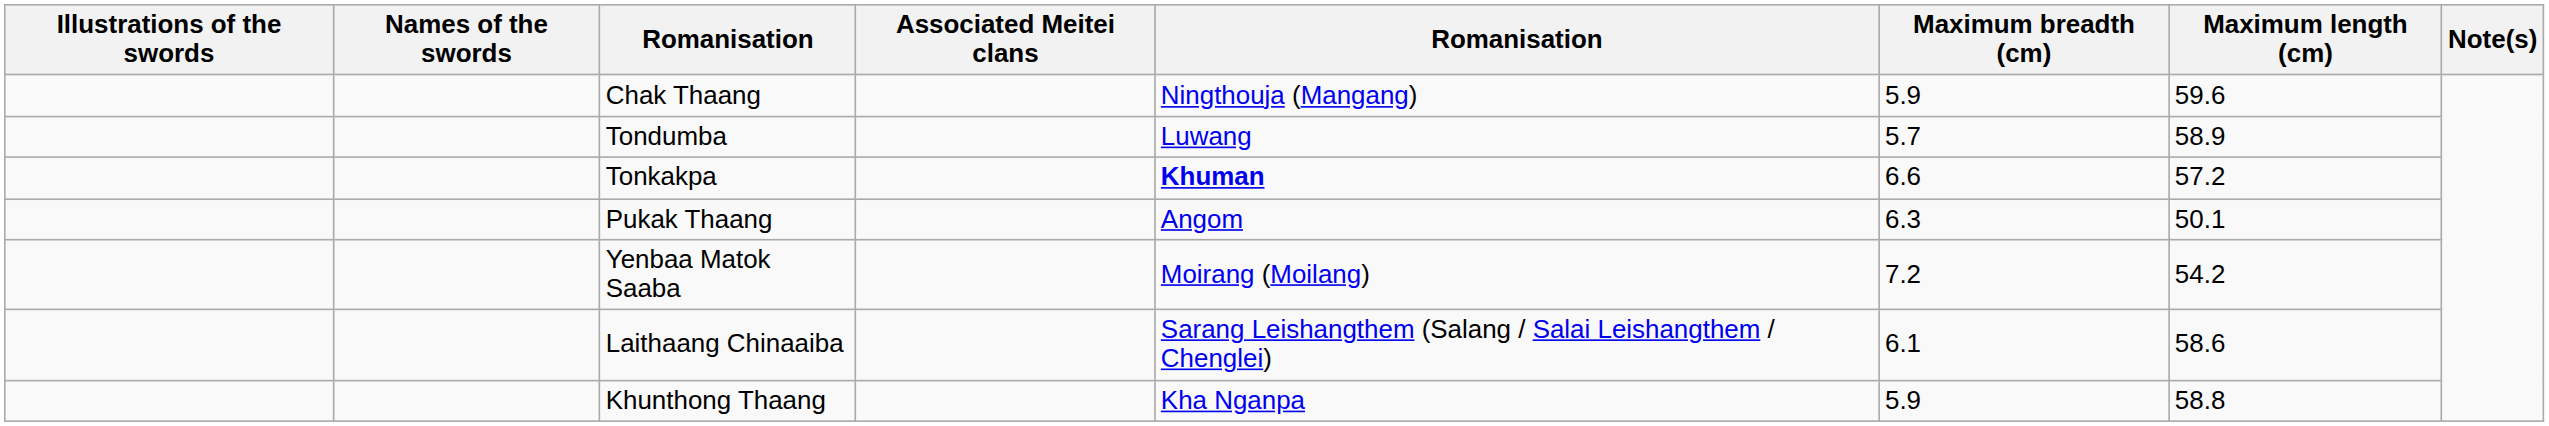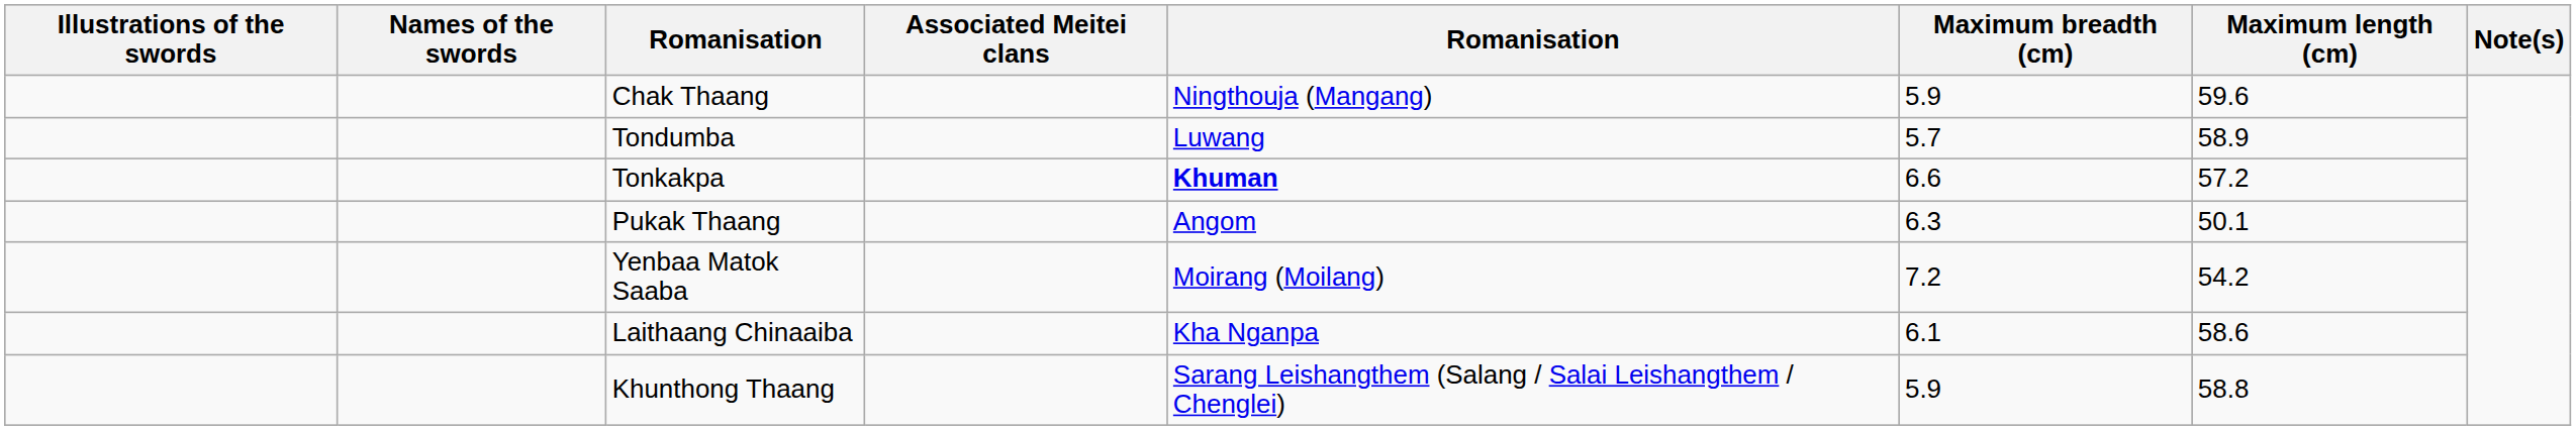Laithaang Chinaaiba | column 5: Sarang Leishangthem (Salang / Salai Leishangthem / Chenglei) -> Kha Nganpa
Khunthong Thaang | column 5: Kha Nganpa -> Sarang Leishangthem (Salang / Salai Leishangthem / Chenglei)
